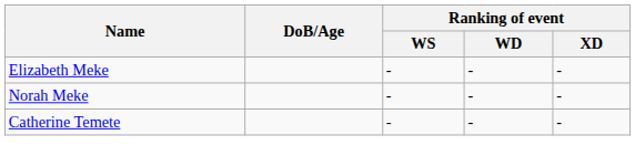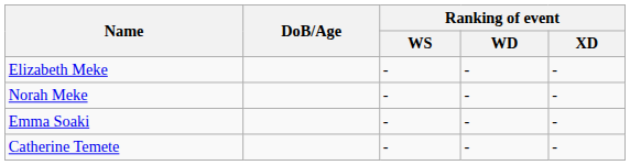+ row: Emma Soaki | - | - | -
